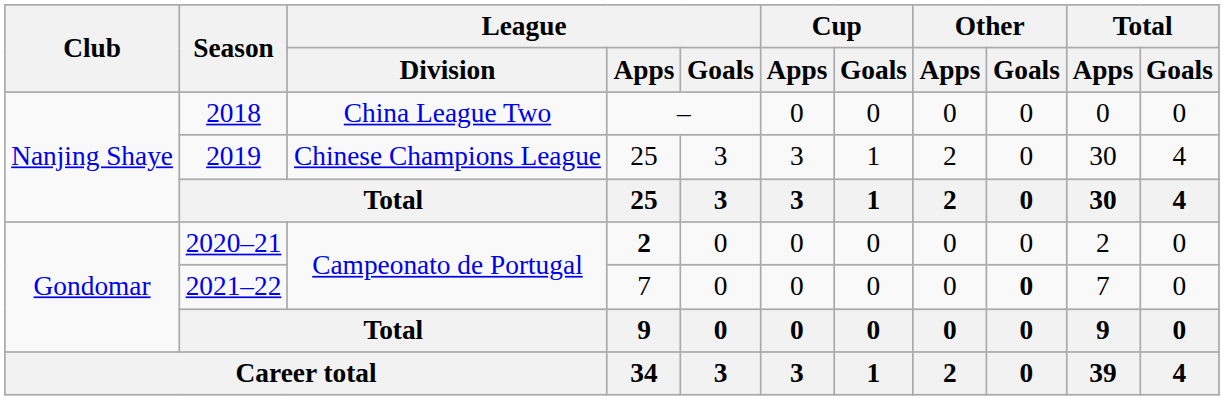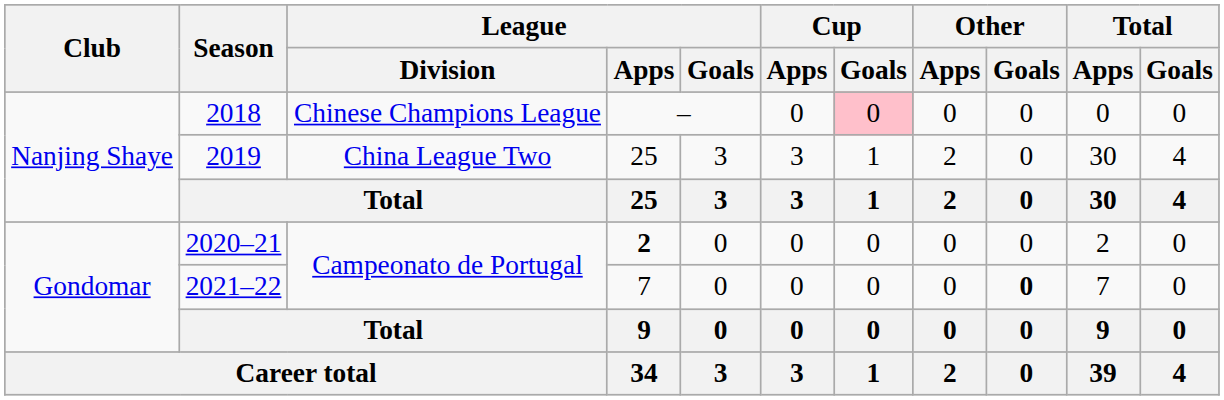2018 | League / Division: China League Two -> Chinese Champions League
2018 | Cup / Goals: no background -> pink background
2019 | League / Division: Chinese Champions League -> China League Two
